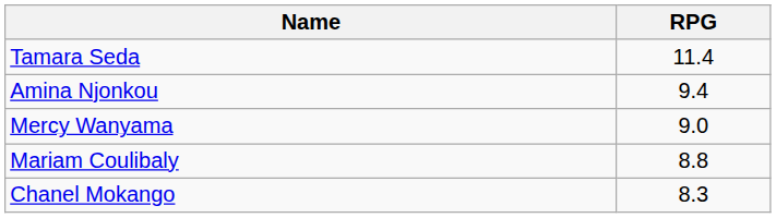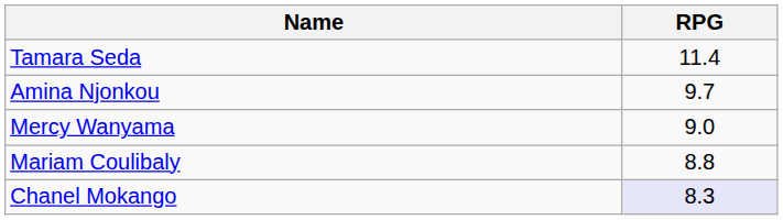Amina Njonkou | RPG: 9.4 -> 9.7
Chanel Mokango | RPG: no background -> lavender background
